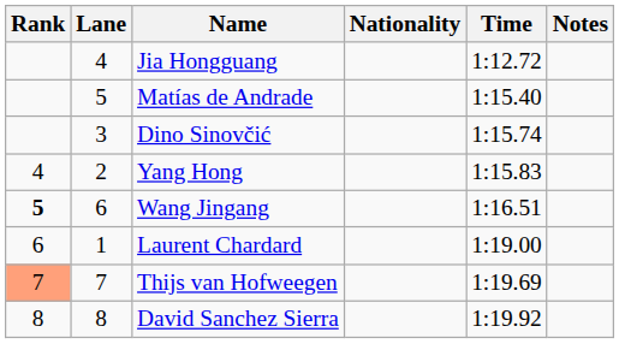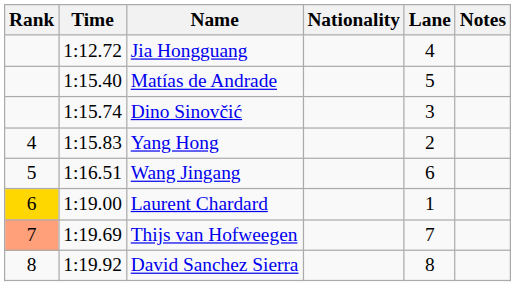columns swapped: Lane <-> Time
Wang Jingang | Rank: bold -> normal
Laurent Chardard | Rank: no background -> gold background
